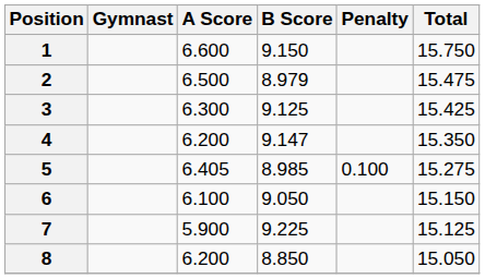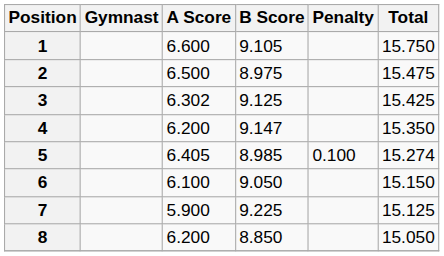1 | B Score: 9.150 -> 9.105
2 | B Score: 8.979 -> 8.975
3 | A Score: 6.300 -> 6.302
5 | Total: 15.275 -> 15.274
